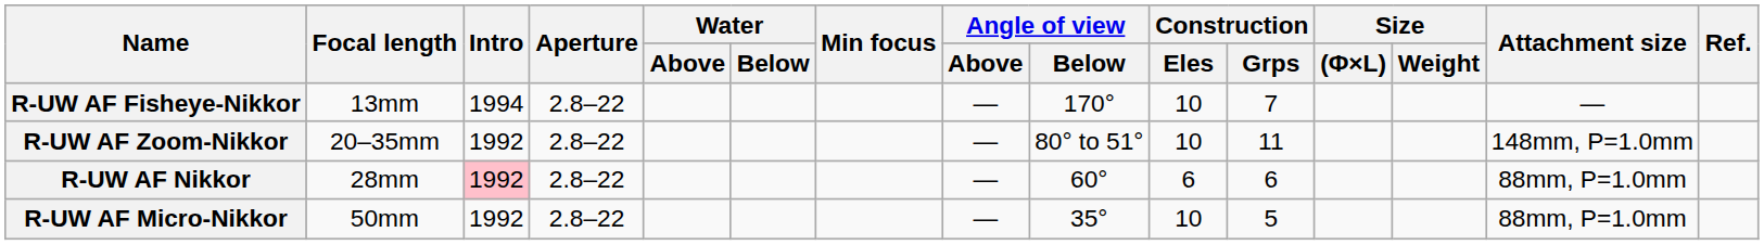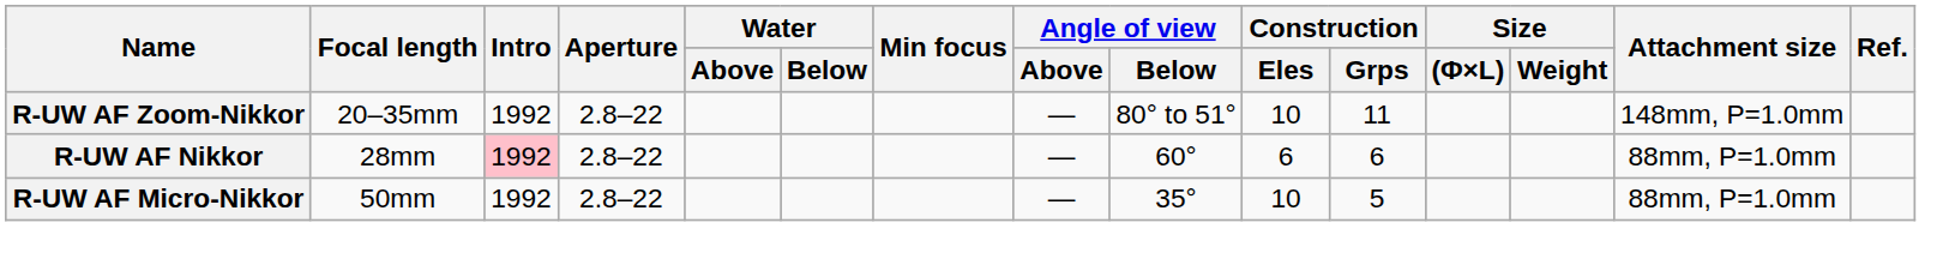- row: R-UW AF Fisheye-Nikkor | 13mm | 1994 | 2.8–22 | — | 170° | 10 | 7 | —
